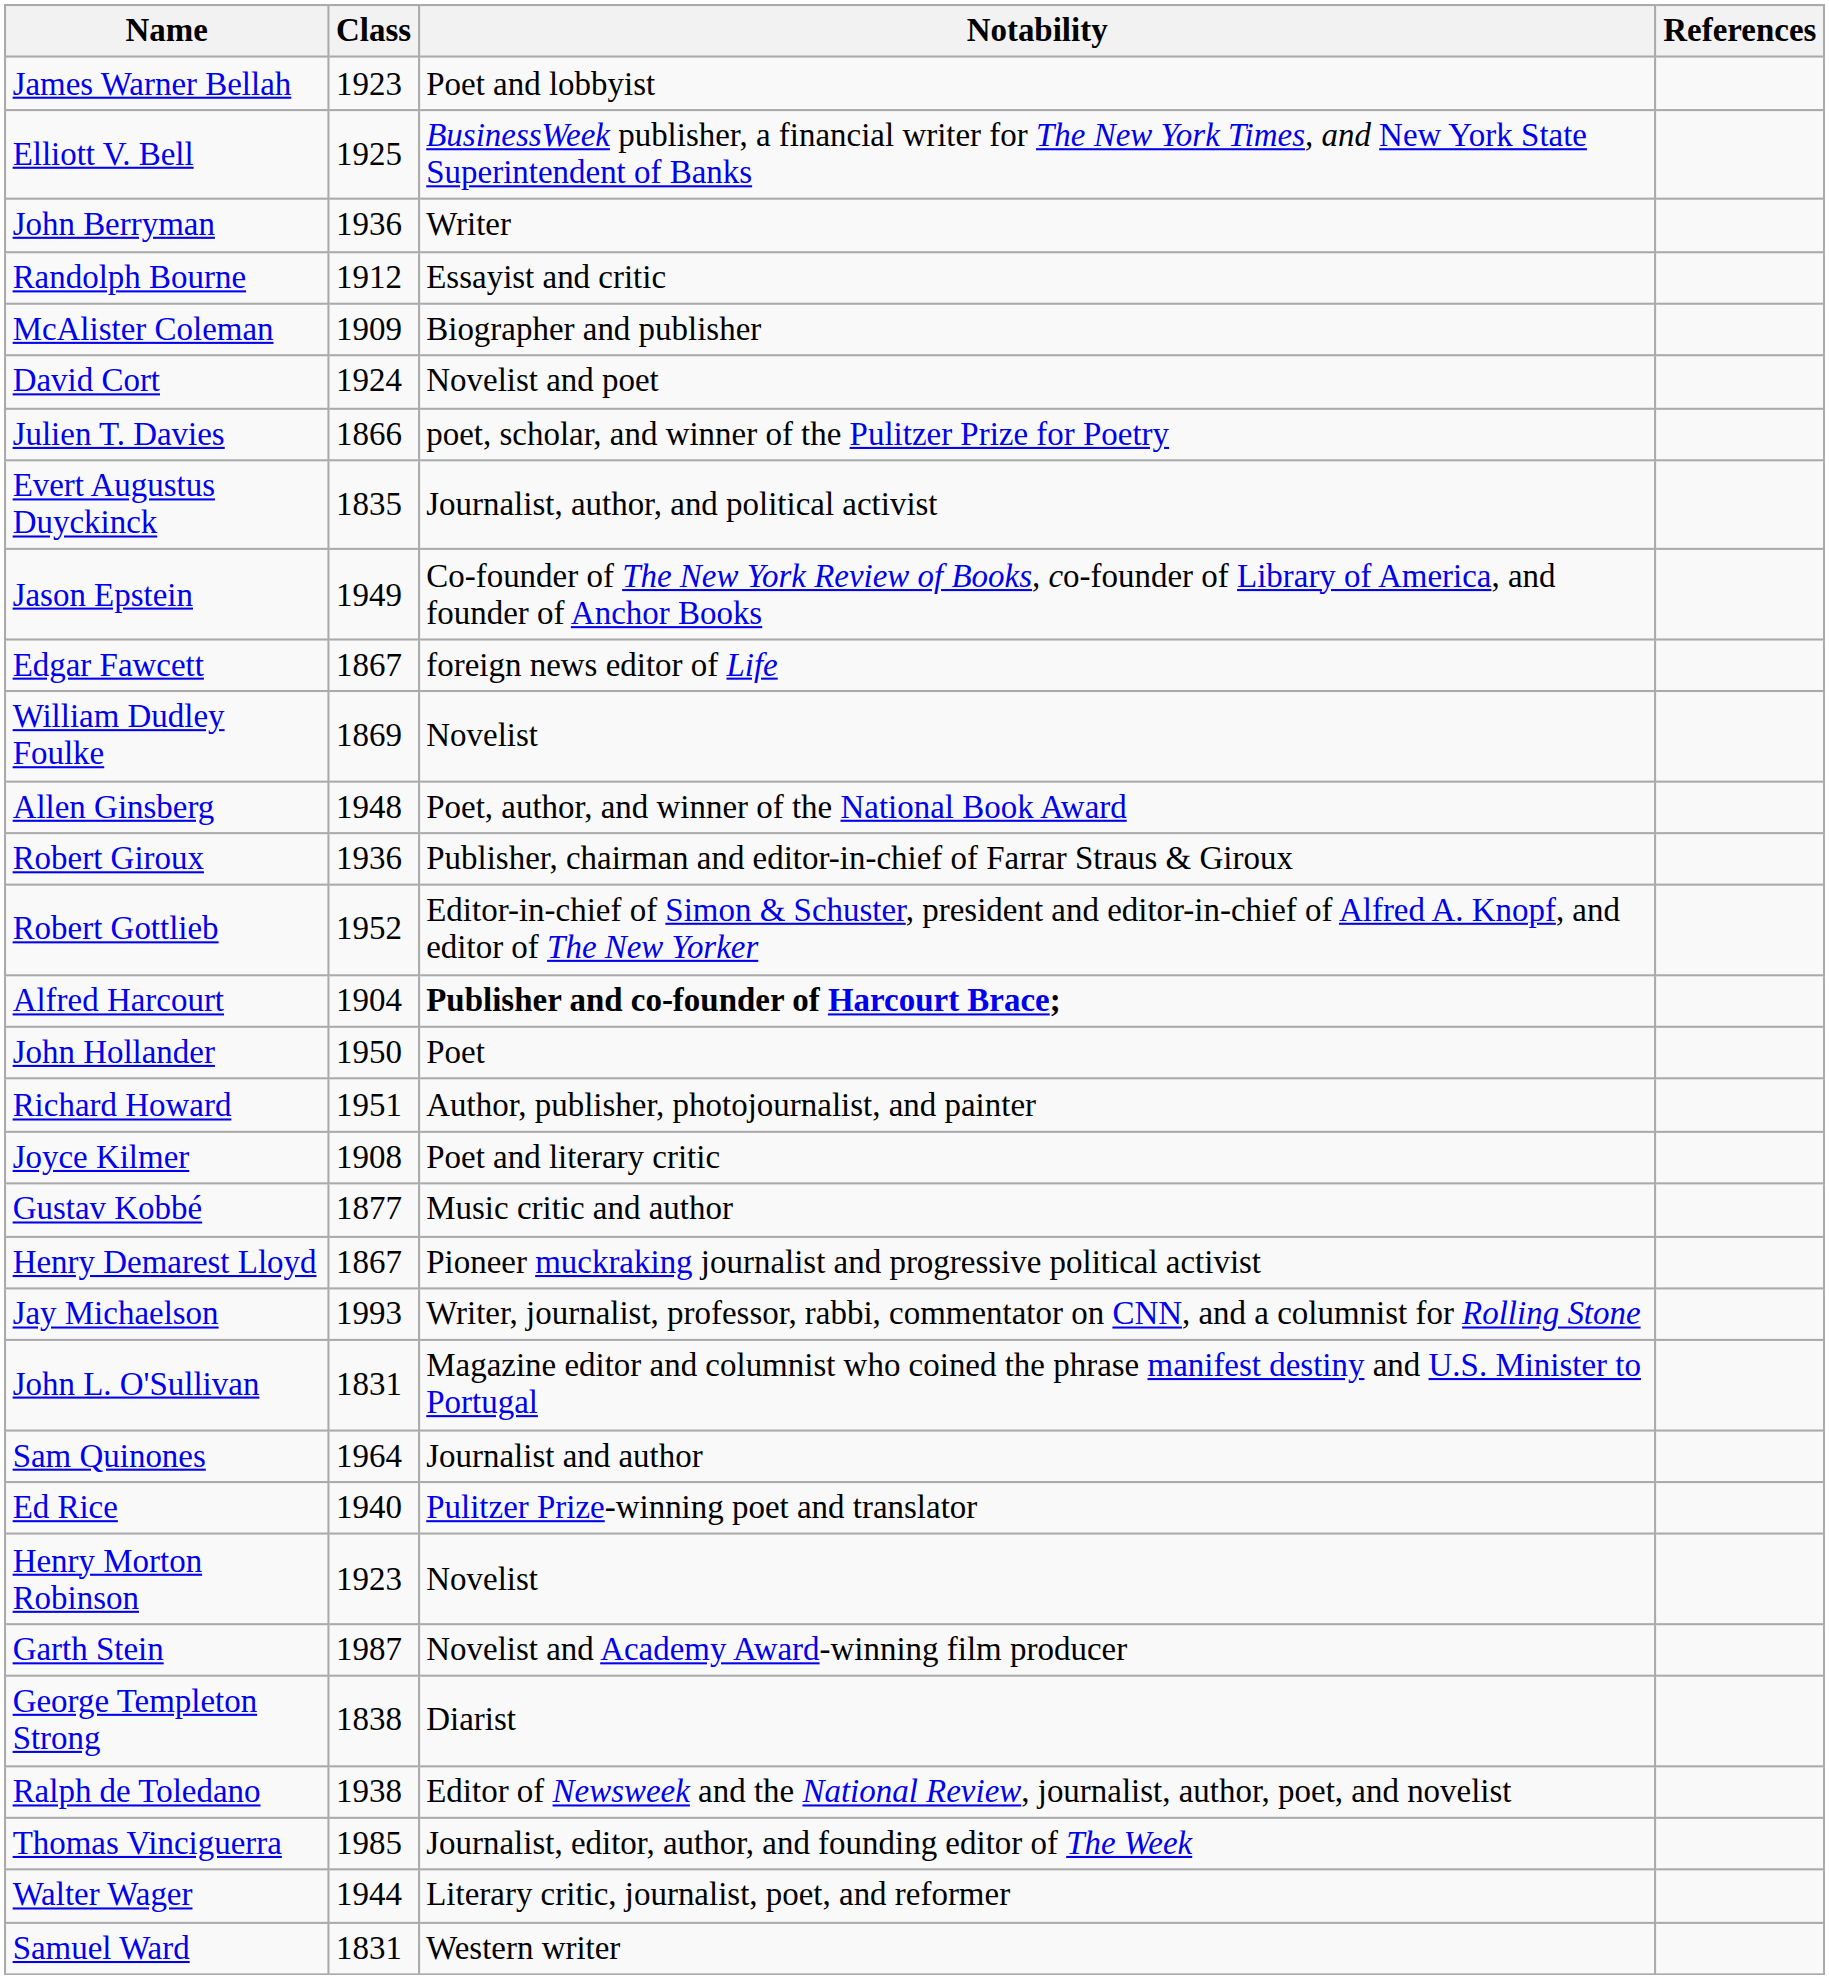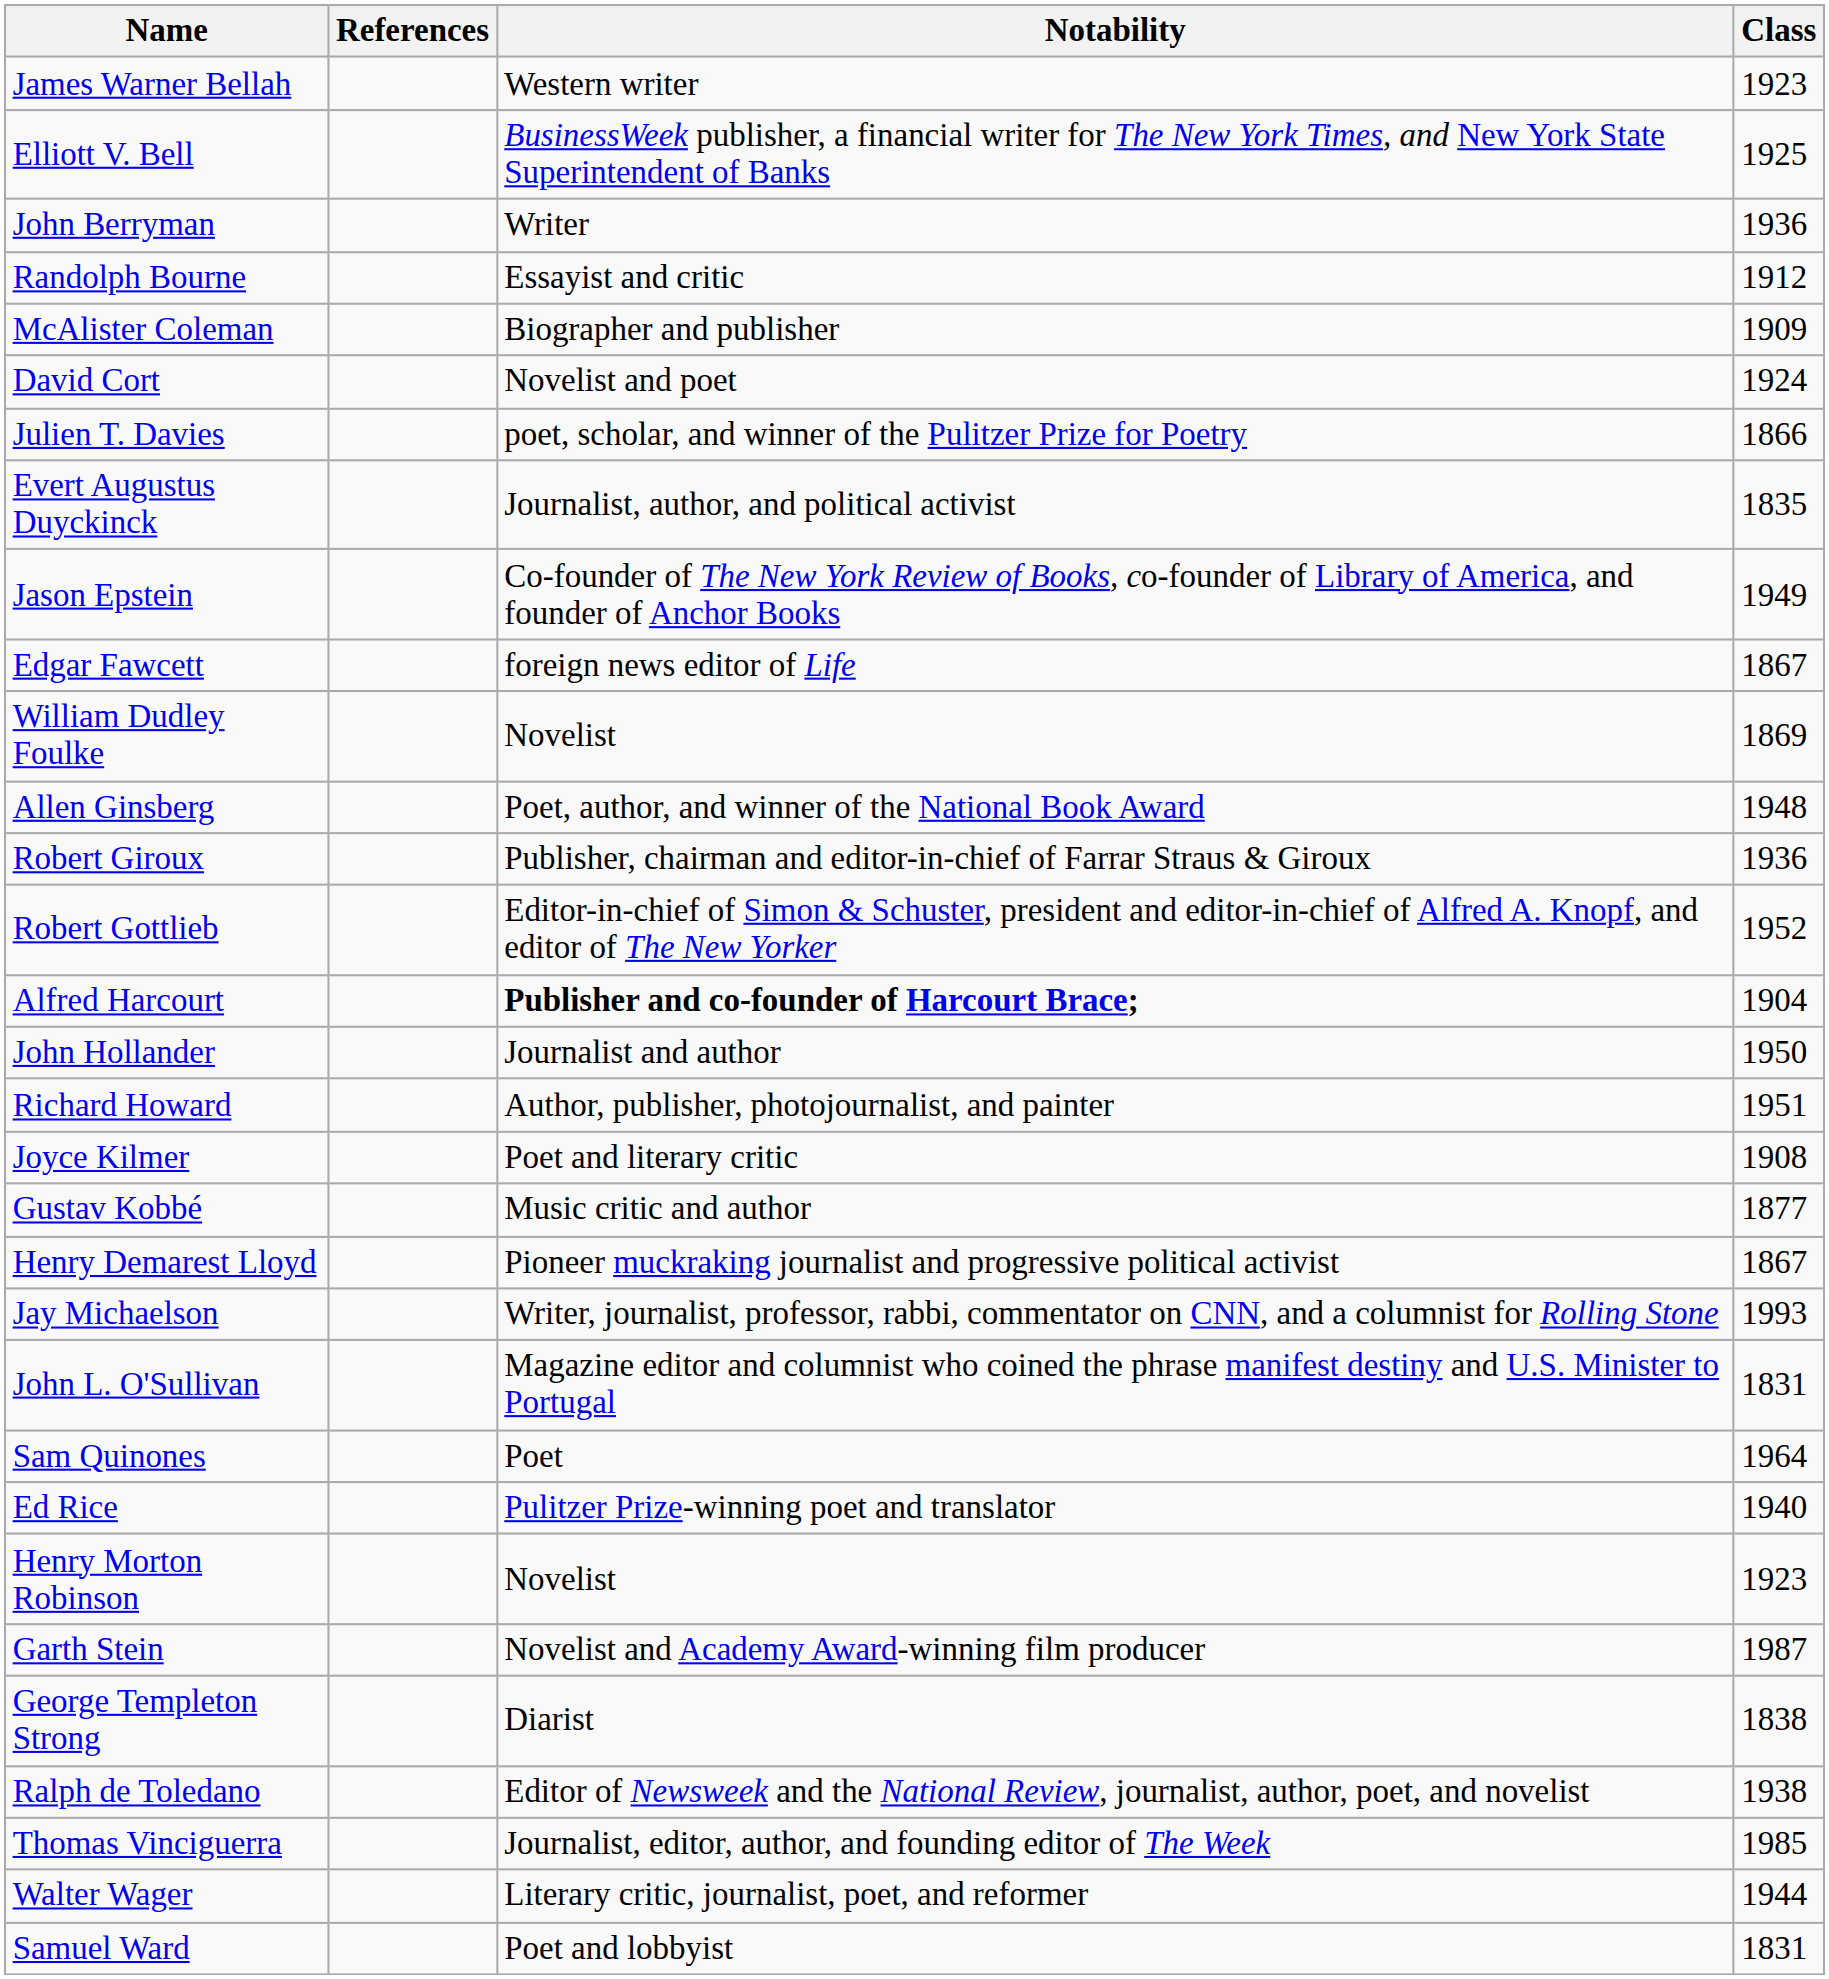columns swapped: Class <-> References
James Warner Bellah | Notability: Poet and lobbyist -> Western writer
John Hollander | Notability: Poet -> Journalist and author
Sam Quinones | Notability: Journalist and author -> Poet
Samuel Ward | Notability: Western writer -> Poet and lobbyist
